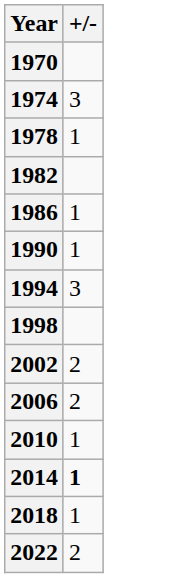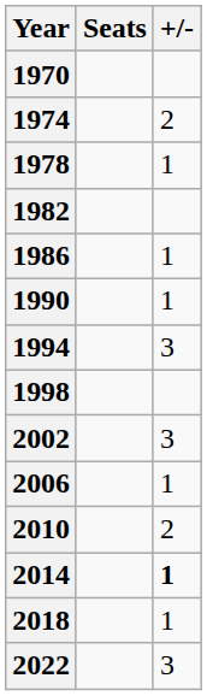+ column: Seats
1974 | +/-: 3 -> 2
2002 | +/-: 2 -> 3
2006 | +/-: 2 -> 1
2010 | +/-: 1 -> 2
2022 | +/-: 2 -> 3
